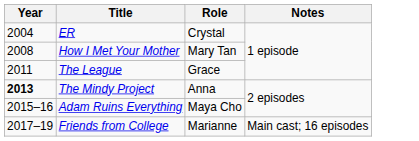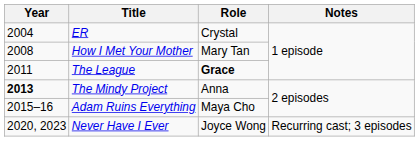The League | Role: normal -> bold
- row: 2017–19 | Friends from College | Marianne | Main cast; 16 episodes
+ row: 2020, 2023 | Never Have I Ever | Joyce Wong | Recurring cast; 3 episodes
